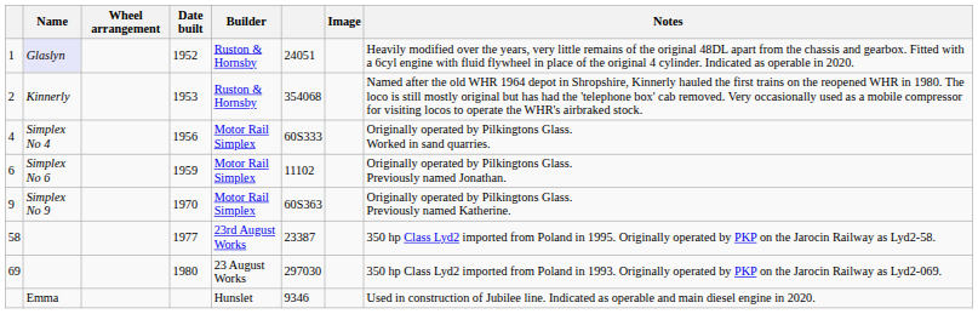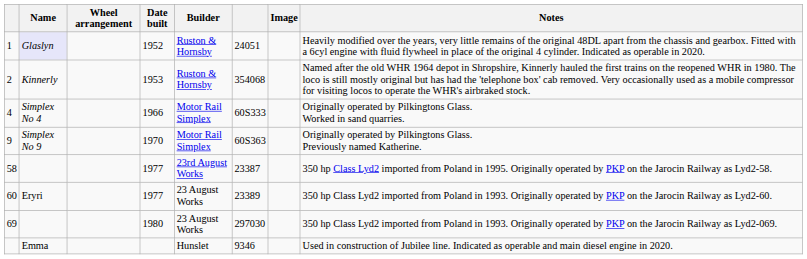4 | Date built: 1956 -> 1966
- row: 6 | Simplex No 6 | 1959 | Motor Rail Simplex | 11102 | Originally operated by Pilkingtons Glass. Previously named Jonathan.
+ row: 60 | Eryri | 1977 | 23 August Works | 23389 | 350 hp Class Lyd2 imported from Poland in 1993. Originally operated by PKP on the Jarocin Railway as Lyd2-60.
